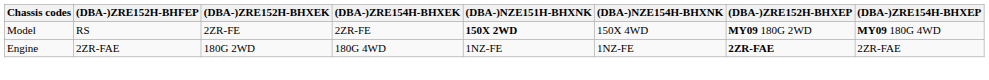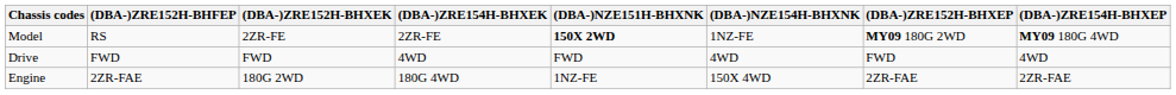Model | (DBA-)NZE154H-BHXNK: 150X 4WD -> 1NZ-FE
+ row: Drive | FWD | FWD | 4WD | FWD | 4WD | FWD | 4WD
Engine | (DBA-)NZE154H-BHXNK: 1NZ-FE -> 150X 4WD
Engine | (DBA-)ZRE152H-BHXEP: bold -> normal
